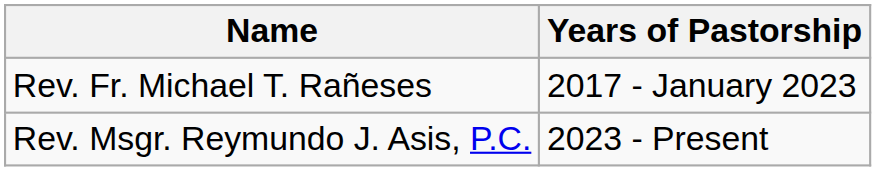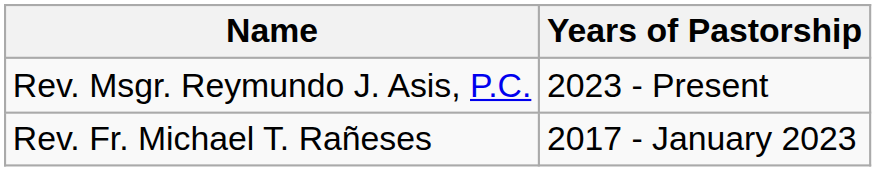rows swapped: Rev. Fr. Michael T. Rañeses <-> Rev. Msgr. Reymundo J. Asis, P.C.
